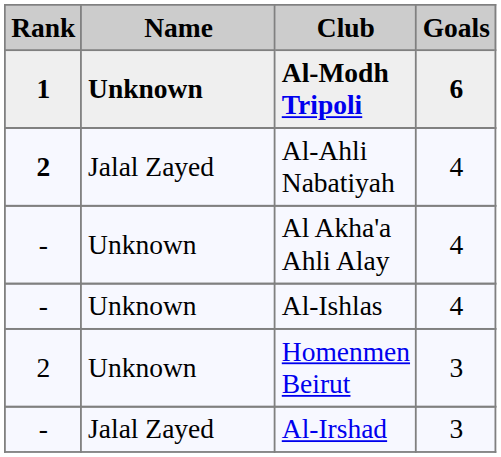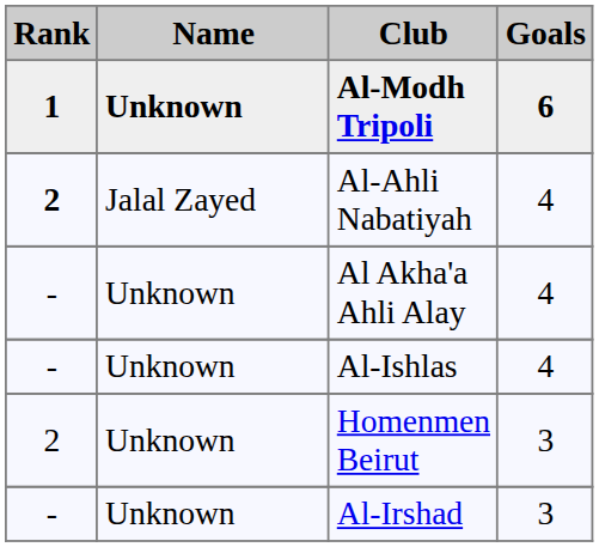Al-Irshad | Name: Jalal Zayed -> Unknown
